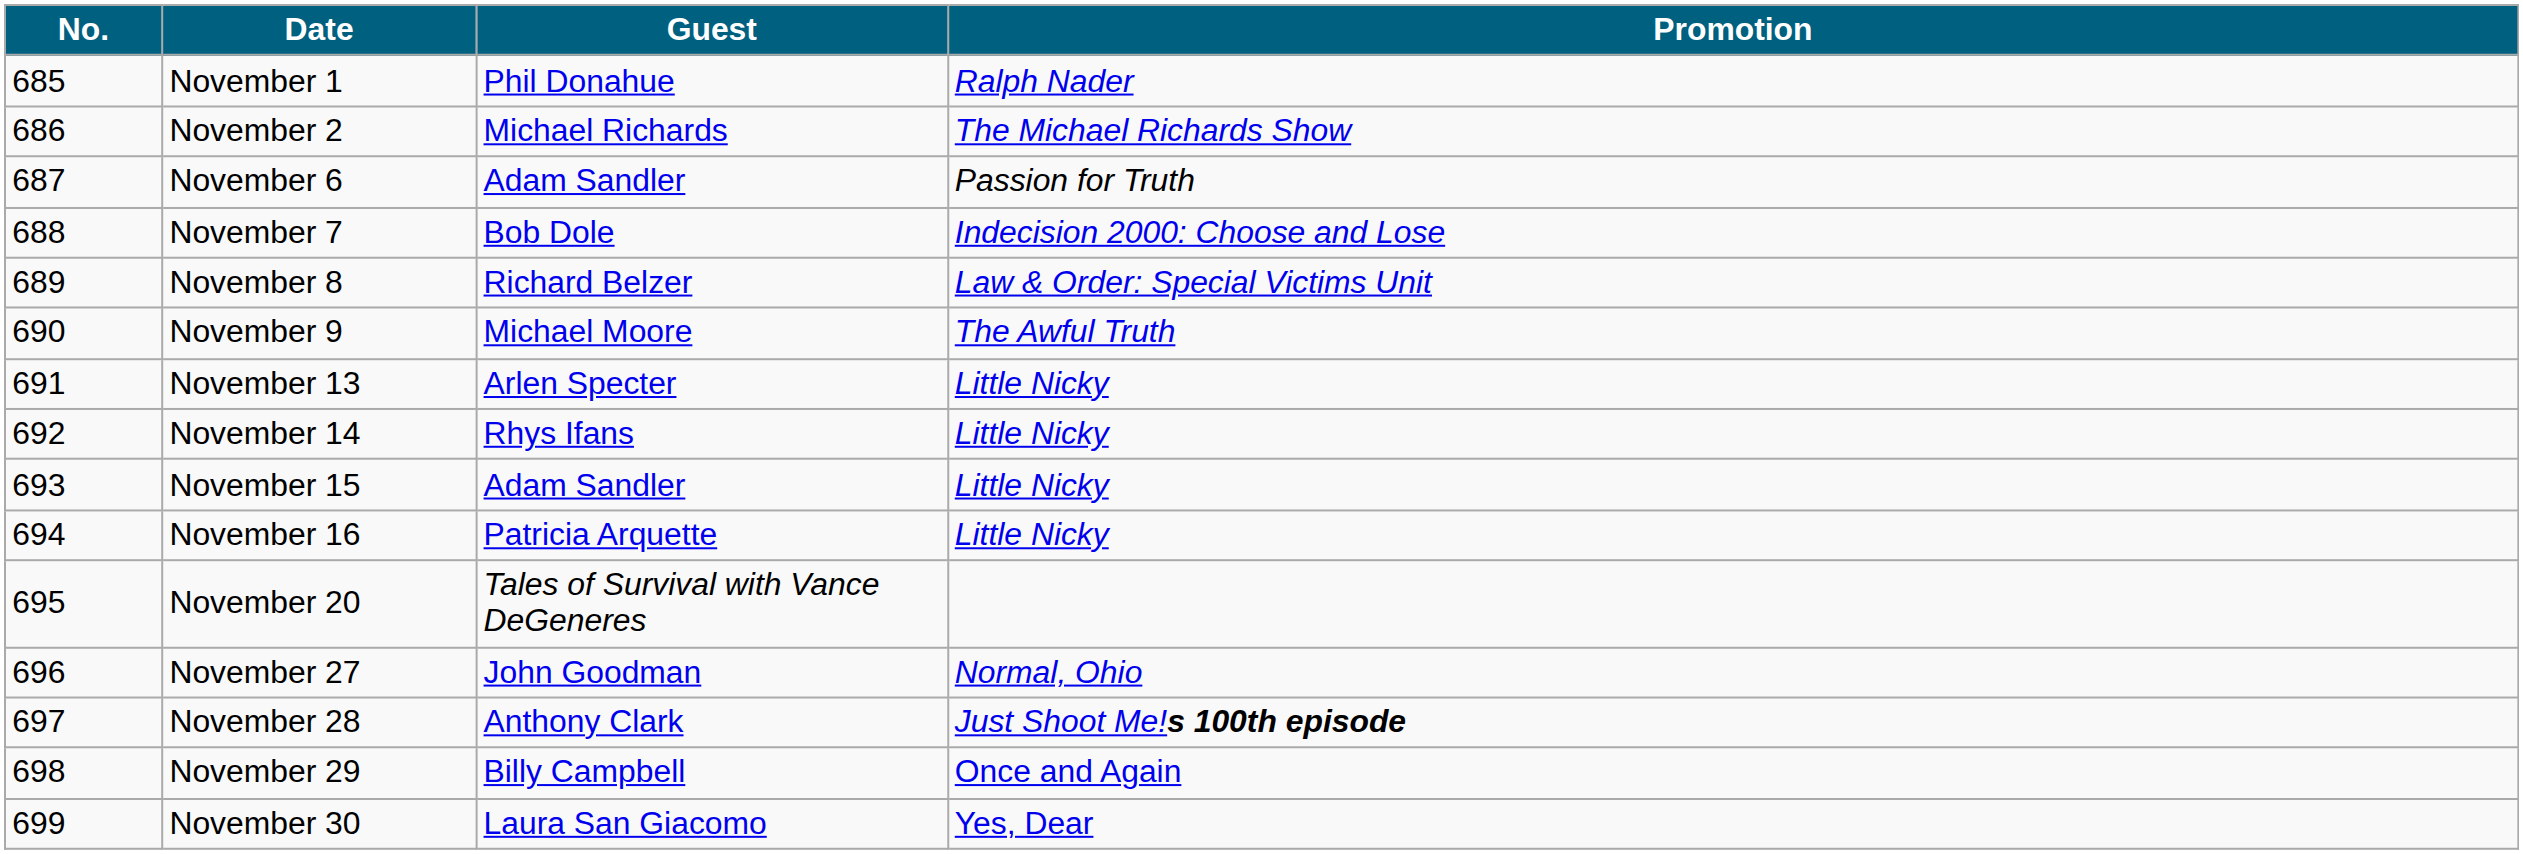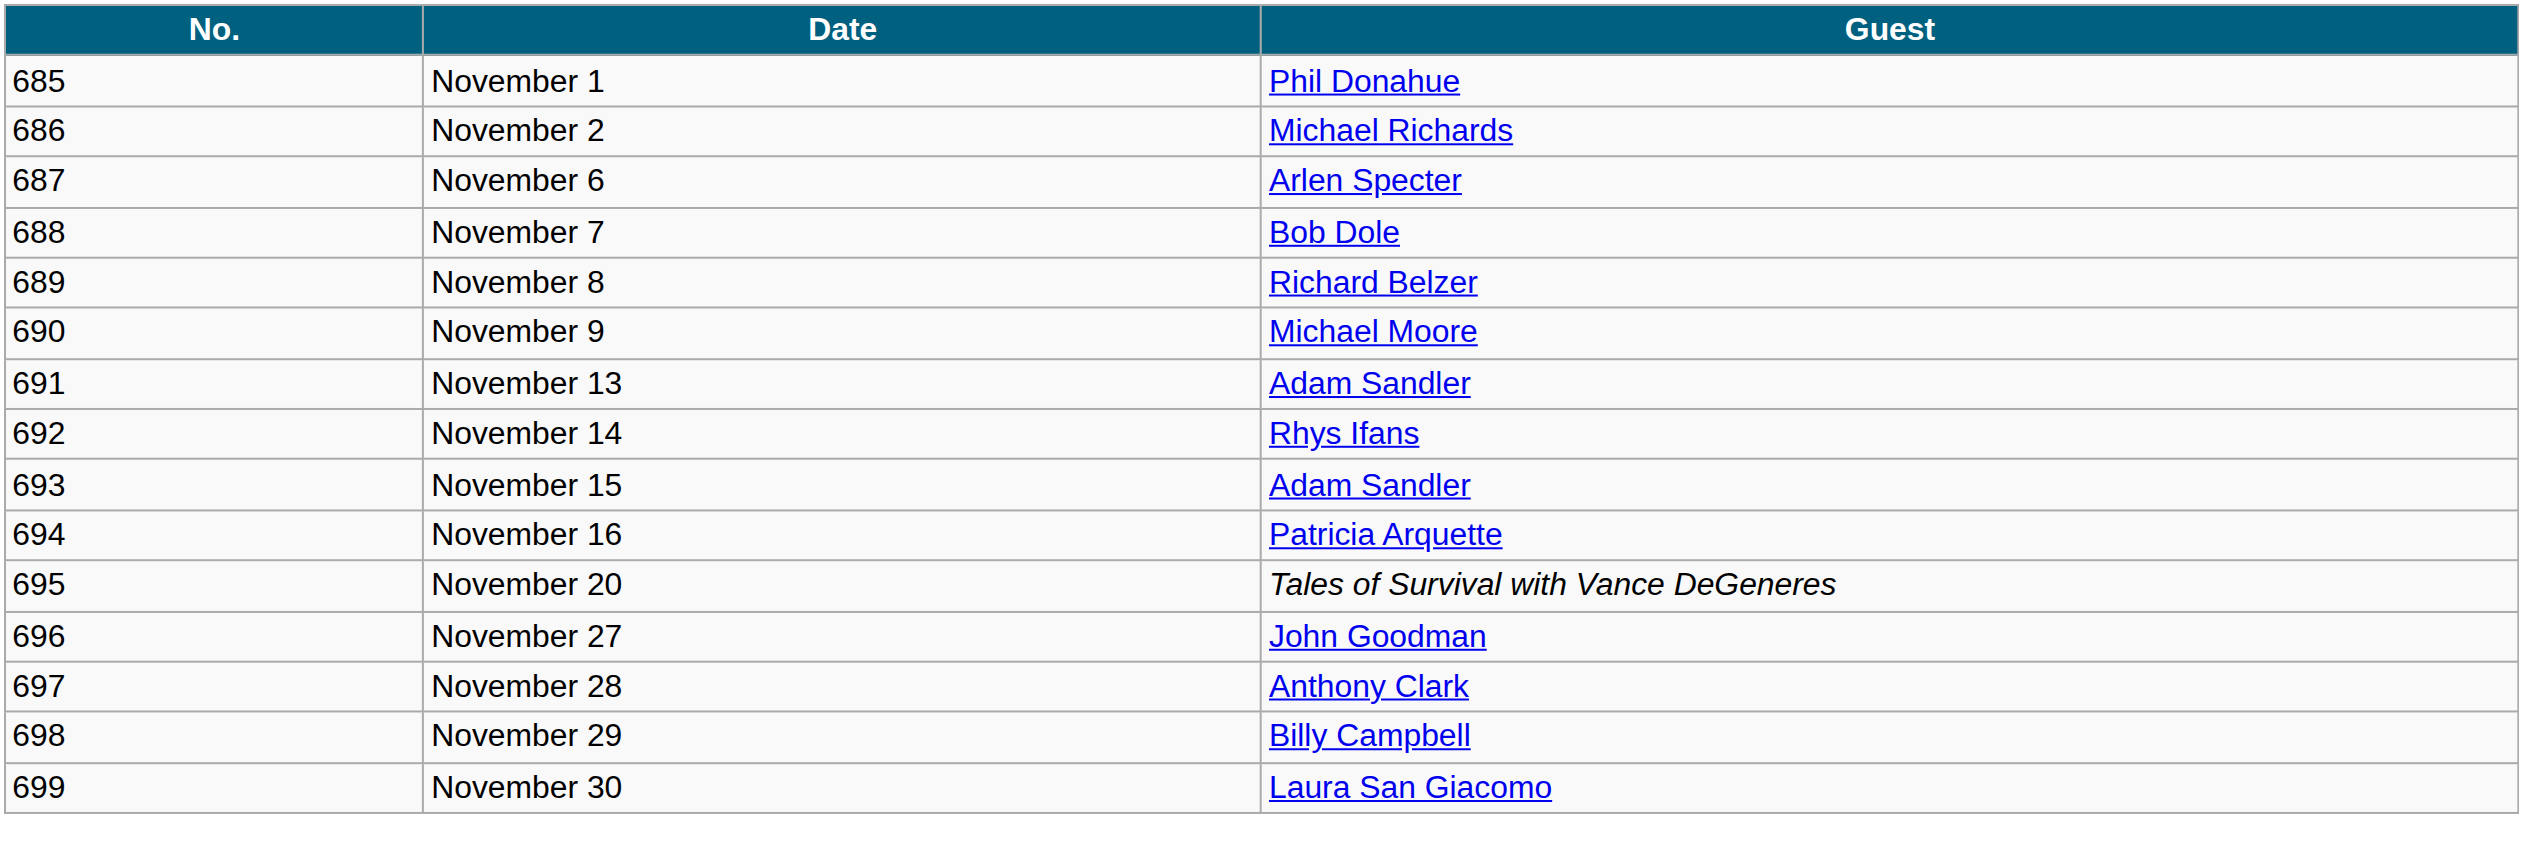- column: Promotion | Ralph Nader | The Michael Richards Show | Passion for Truth | Indecision 2000: Choose and Lose | Law & Order: Special Victims Unit | The Awful Truth | Little Nicky | Little Nicky | Little Nicky | Little Nicky | Normal, Ohio | Just Shoot Me!s 100th episode | Once and Again | Yes, Dear
November 6 | Guest: Adam Sandler -> Arlen Specter
November 13 | Guest: Arlen Specter -> Adam Sandler
